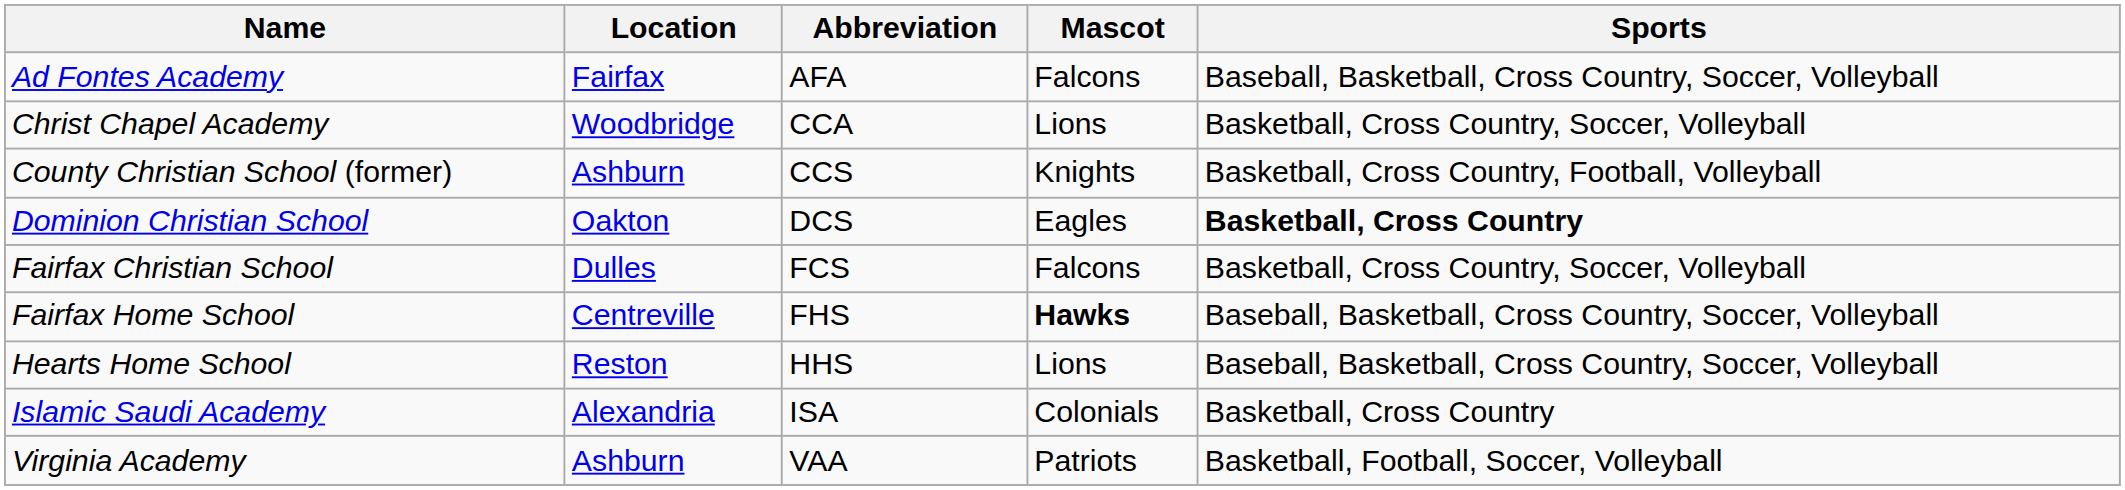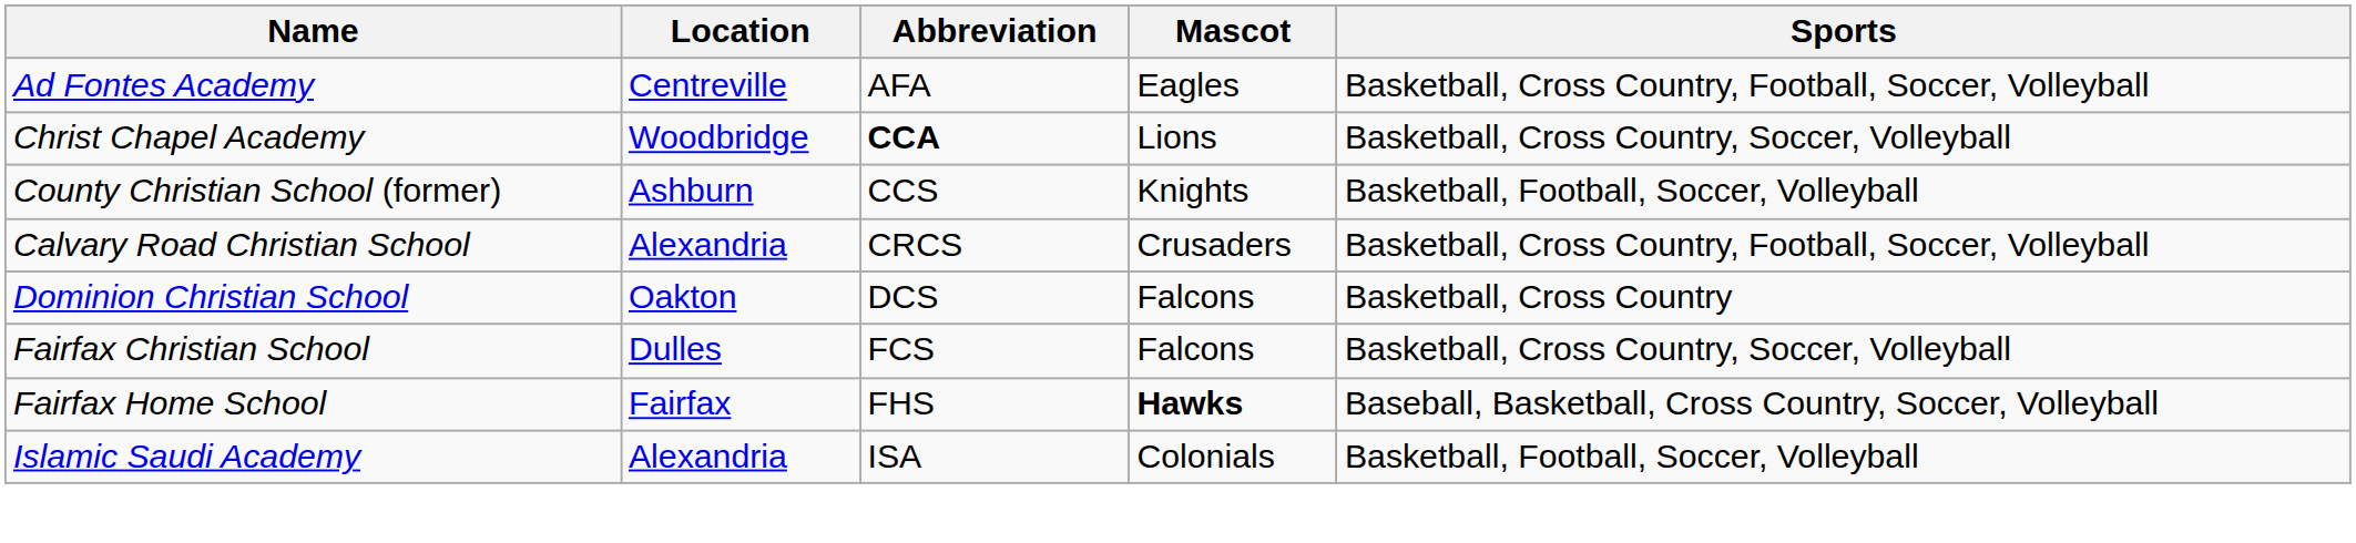Ad Fontes Academy | Location: Fairfax -> Centreville
Ad Fontes Academy | Mascot: Falcons -> Eagles
Ad Fontes Academy | Sports: Baseball, Basketball, Cross Country, Soccer, Volleyball -> Basketball, Cross Country, Football, Soccer, Volleyball
Christ Chapel Academy | Abbreviation: normal -> bold
County Christian School (former) | Sports: Basketball, Cross Country, Football, Volleyball -> Basketball, Football, Soccer, Volleyball
+ row: Calvary Road Christian School | Alexandria | CRCS | Crusaders | Basketball, Cross Country, Football, Soccer, Volleyball
Dominion Christian School | Mascot: Eagles -> Falcons
Dominion Christian School | Sports: bold -> normal
Fairfax Home School | Location: Centreville -> Fairfax
- row: Hearts Home School | Reston | HHS | Lions | Baseball, Basketball, Cross Country, Soccer, Volleyball
Islamic Saudi Academy | Sports: Basketball, Cross Country -> Basketball, Football, Soccer, Volleyball
- row: Virginia Academy | Ashburn | VAA | Patriots | Basketball, Football, Soccer, Volleyball
